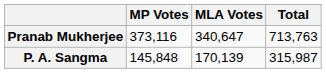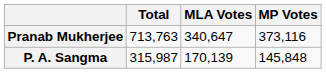columns swapped: MP Votes <-> Total
